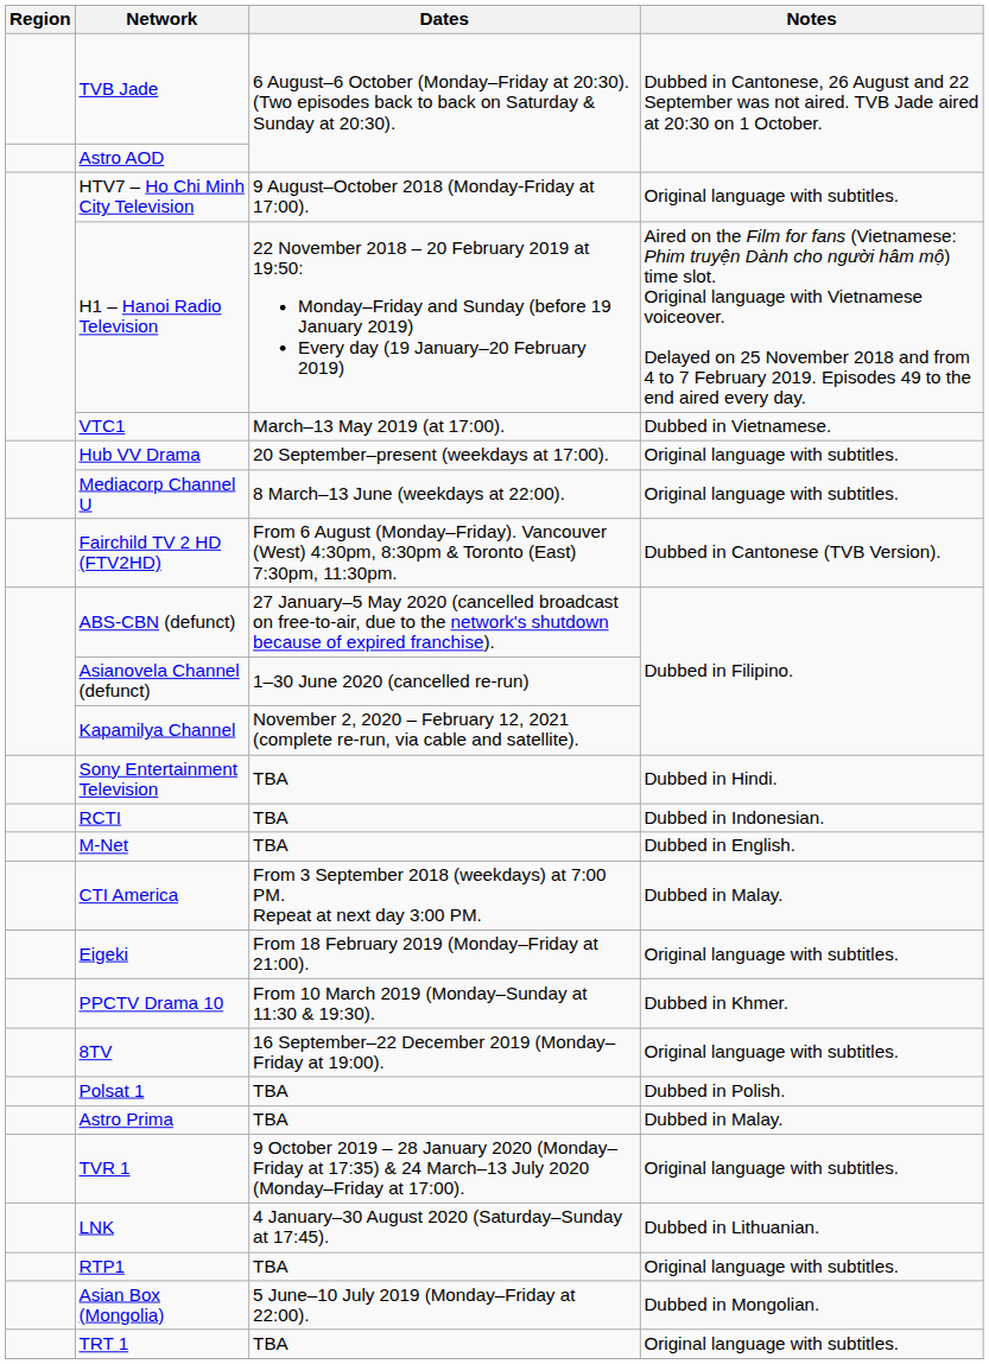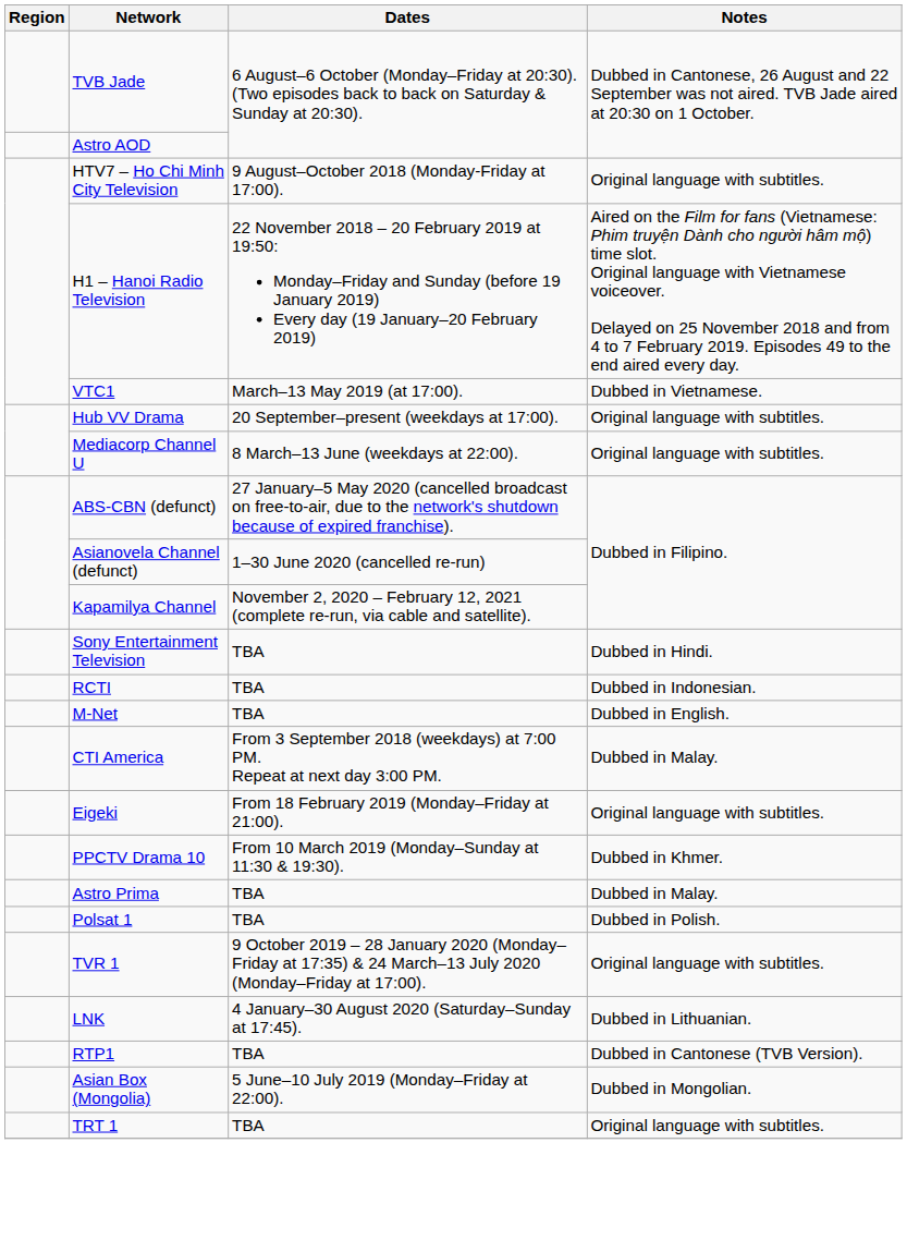- row: Fairchild TV 2 HD (FTV2HD) | From 6 August (Monday–Friday). Vancouver (West) 4:30pm, 8:30pm & Toronto (East) 7:30pm, 11:30pm. | Dubbed in Cantonese (TVB Version).
- row: 8TV | 16 September–22 December 2019 (Monday–Friday at 19:00). | Original language with subtitles.
rows swapped: Astro Prima <-> Polsat 1
RTP1 | Notes: Original language with subtitles. -> Dubbed in Cantonese (TVB Version).
